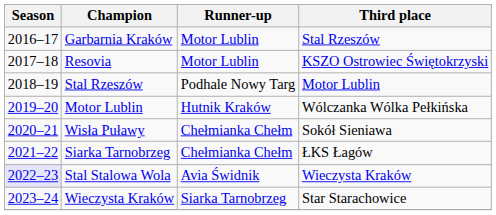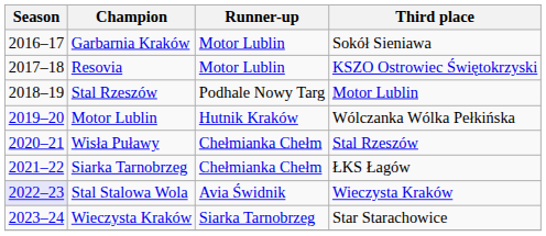Garbarnia Kraków | Third place: Stal Rzeszów -> Sokół Sieniawa
Wisła Puławy | Third place: Sokół Sieniawa -> Stal Rzeszów
